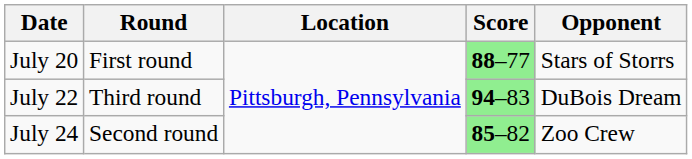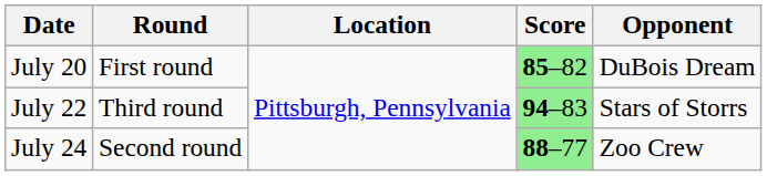July 20 | Score: 88–77 -> 85–82
July 20 | Opponent: Stars of Storrs -> DuBois Dream
July 22 | Opponent: DuBois Dream -> Stars of Storrs
July 24 | Score: 85–82 -> 88–77
